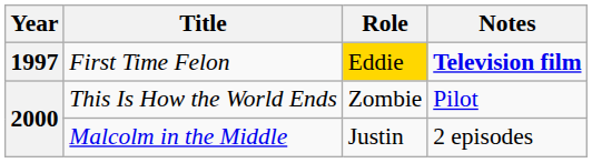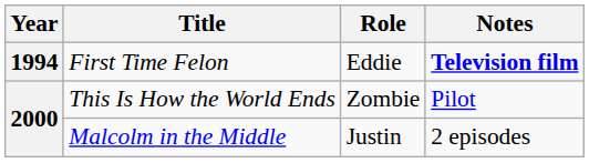First Time Felon | Year: 1997 -> 1994
First Time Felon | Role: gold background -> no background
